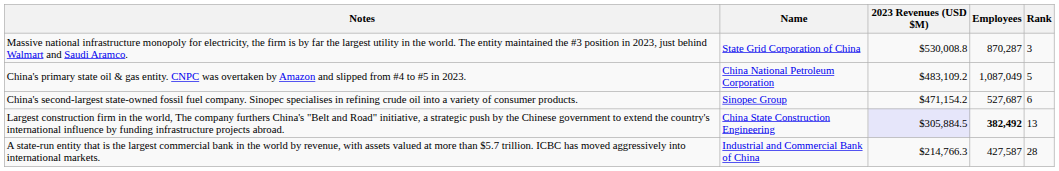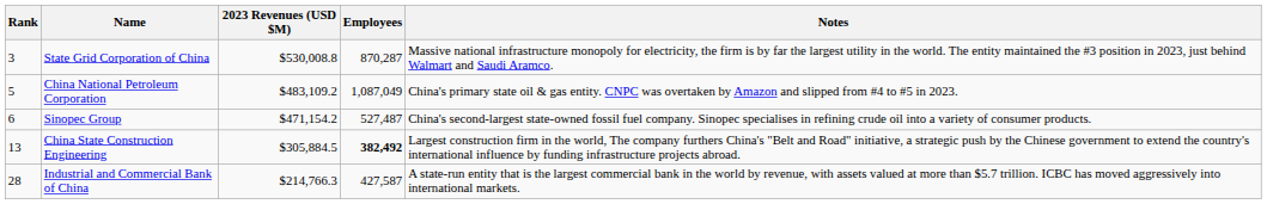columns swapped: Rank <-> Notes
Sinopec Group | Employees: 527,687 -> 527,487
China State Construction Engineering | 2023 Revenues (USD $M): lavender background -> no background
